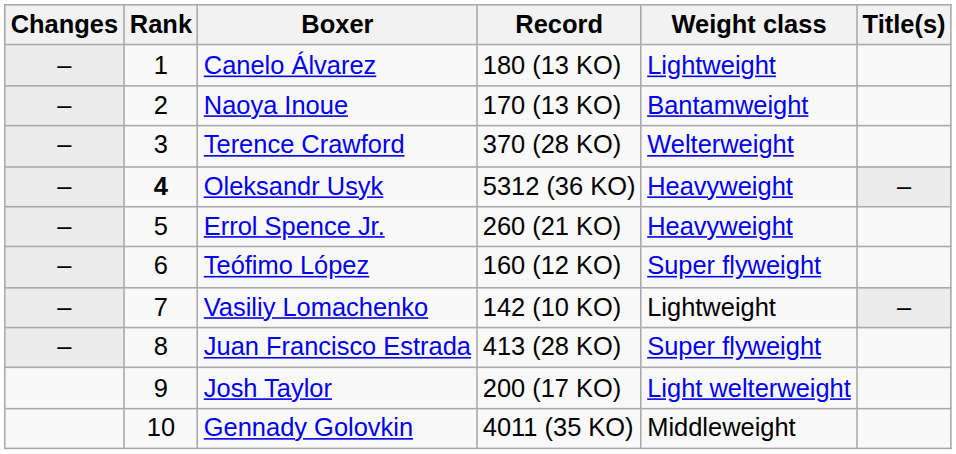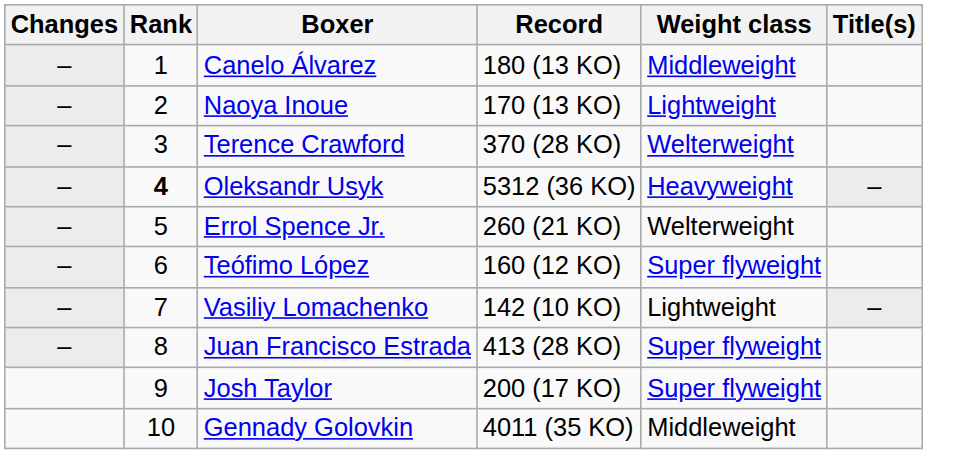Canelo Álvarez | Weight class: Lightweight -> Middleweight
Naoya Inoue | Weight class: Bantamweight -> Lightweight
Errol Spence Jr. | Weight class: Heavyweight -> Welterweight
Josh Taylor | Weight class: Light welterweight -> Super flyweight
